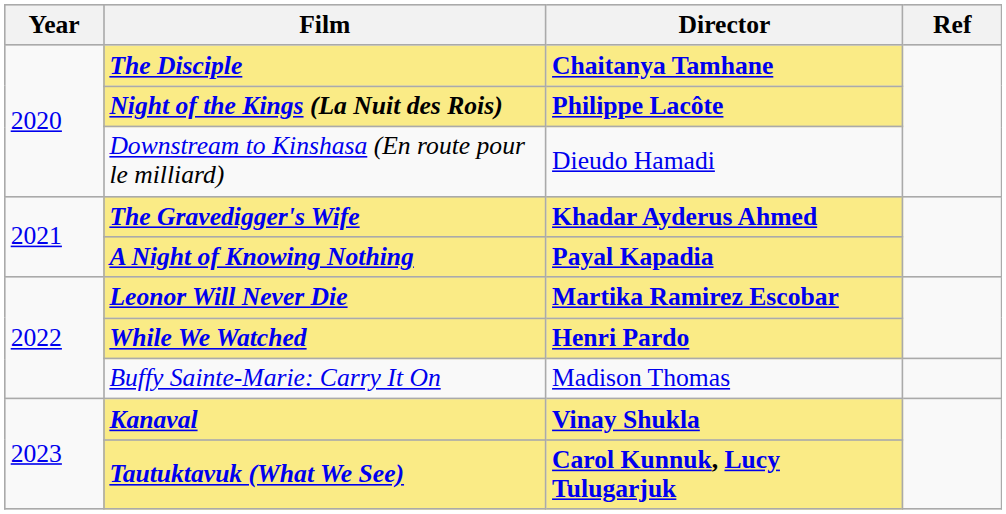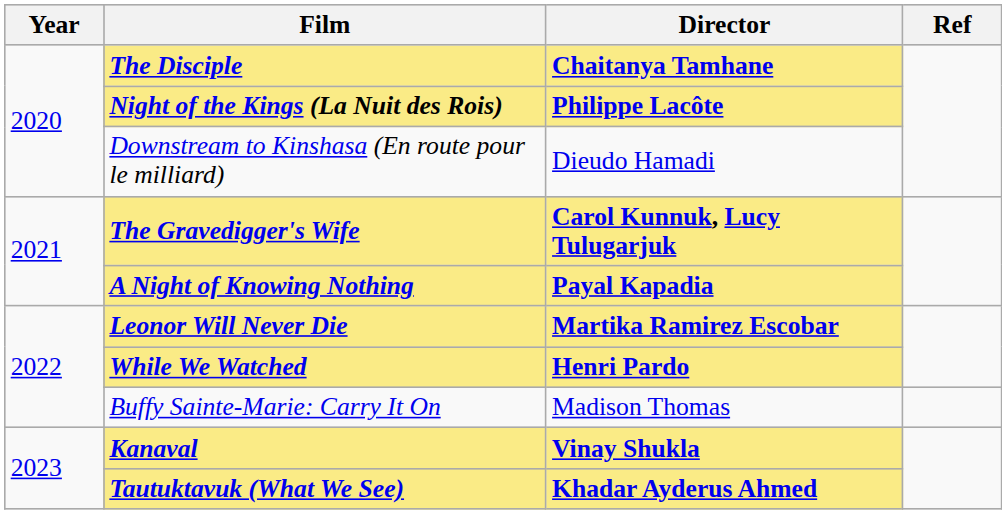The Gravedigger's Wife | Director: Khadar Ayderus Ahmed -> Carol Kunnuk, Lucy Tulugarjuk
Tautuktavuk (What We See) | Director: Carol Kunnuk, Lucy Tulugarjuk -> Khadar Ayderus Ahmed
